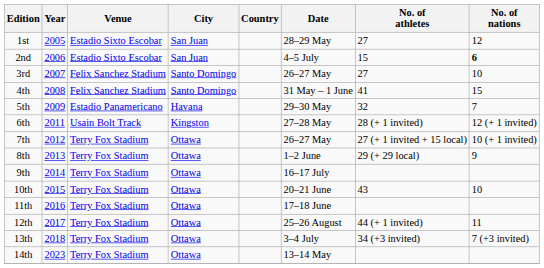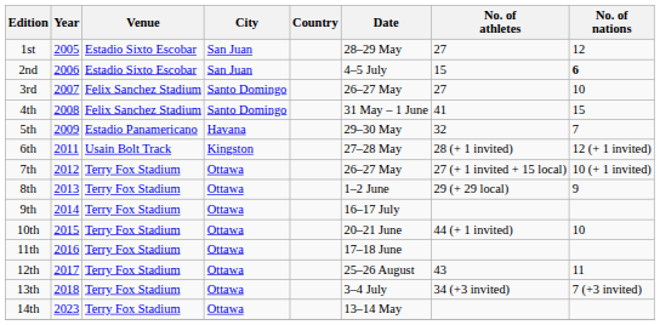10th | No. of athletes: 43 -> 44 (+ 1 invited)
12th | No. of athletes: 44 (+ 1 invited) -> 43
